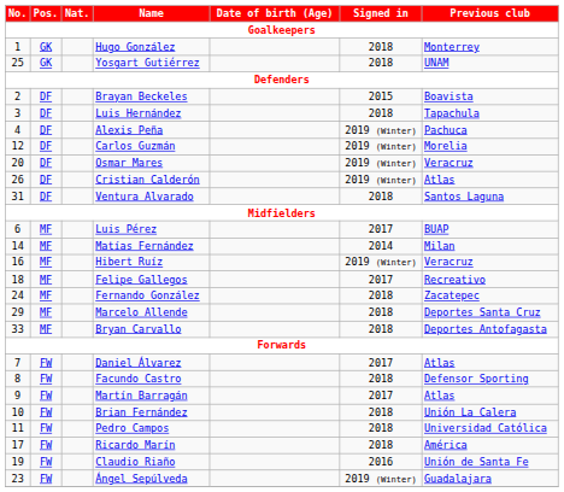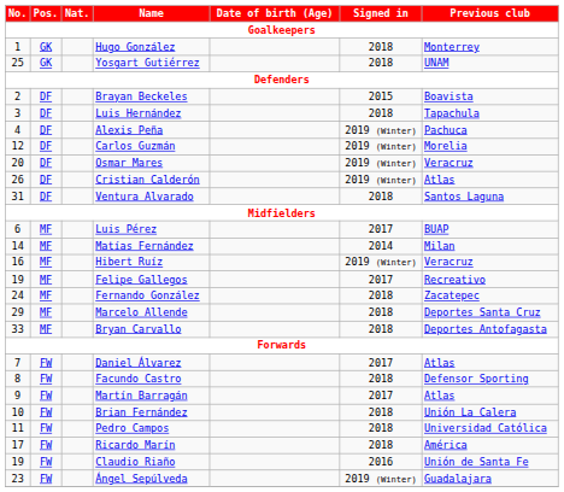Felipe Gallegos | No.: 18 -> 19
